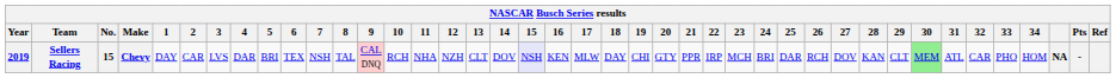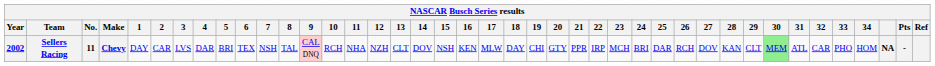Sellers Racing | Year: 2019 -> 2002
Sellers Racing | No.: 15 -> 11
Sellers Racing | 15: lavender background -> no background
